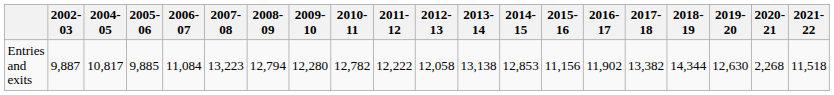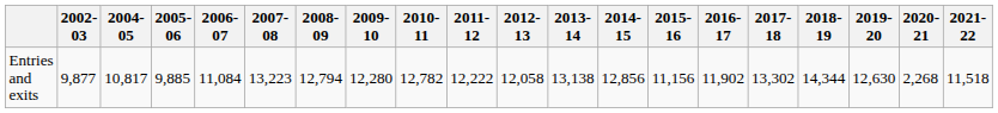Entries and exits | 2002-03: 9,887 -> 9,877
Entries and exits | 2014-15: 12,853 -> 12,856
Entries and exits | 2017-18: 13,382 -> 13,302
